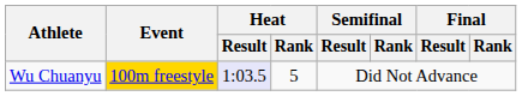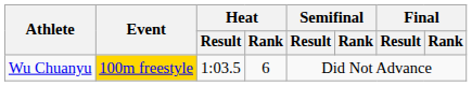Wu Chuanyu | Heat / Result: lavender background -> no background
Wu Chuanyu | Heat / Rank: 5 -> 6
